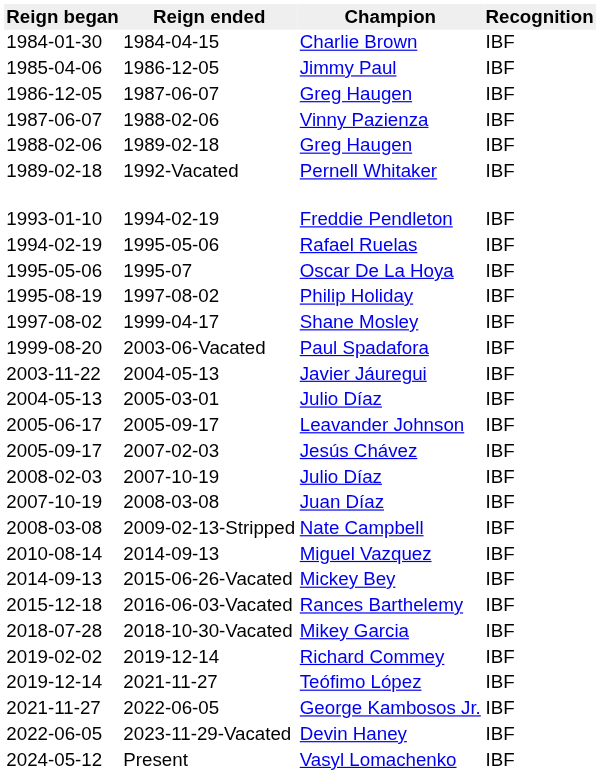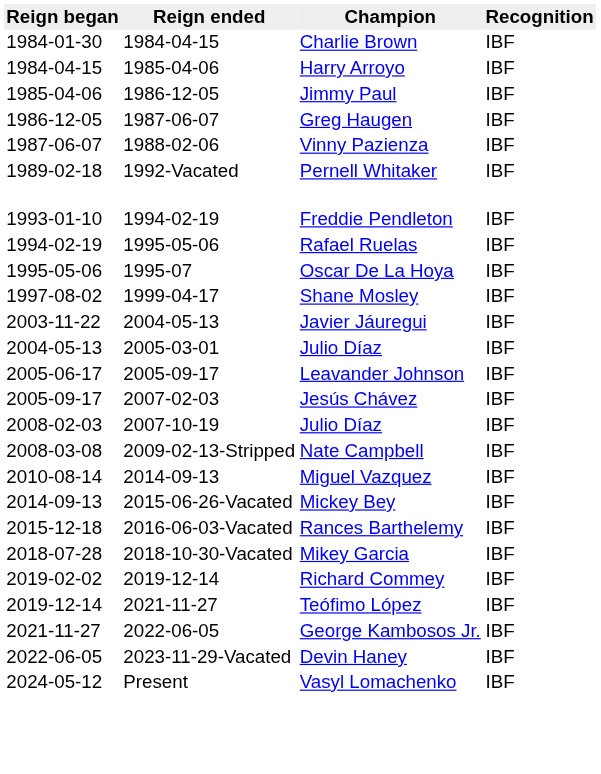+ row: 1984-04-15 | 1985-04-06 | Harry Arroyo | IBF
- row: 1988-02-06 | 1989-02-18 | Greg Haugen | IBF
- row: 1995-08-19 | 1997-08-02 | Philip Holiday | IBF
- row: 1999-08-20 | 2003-06-Vacated | Paul Spadafora | IBF
- row: 2007-10-19 | 2008-03-08 | Juan Díaz | IBF
